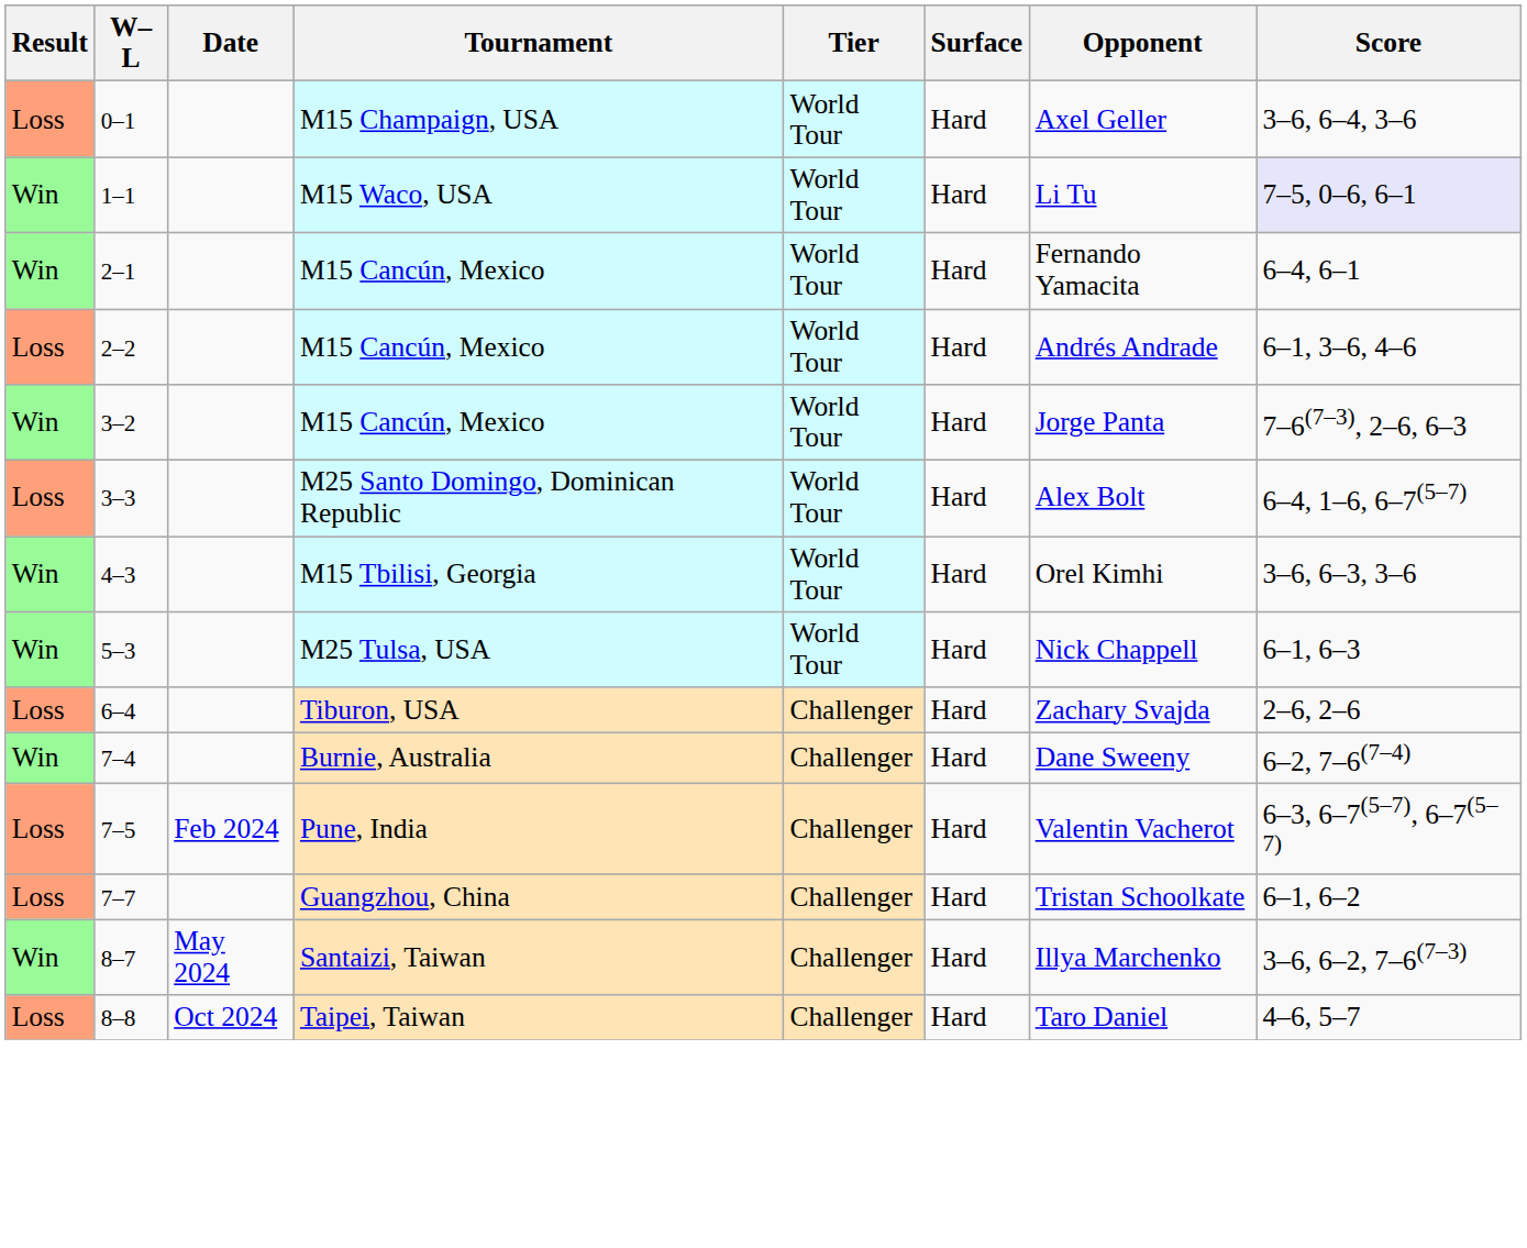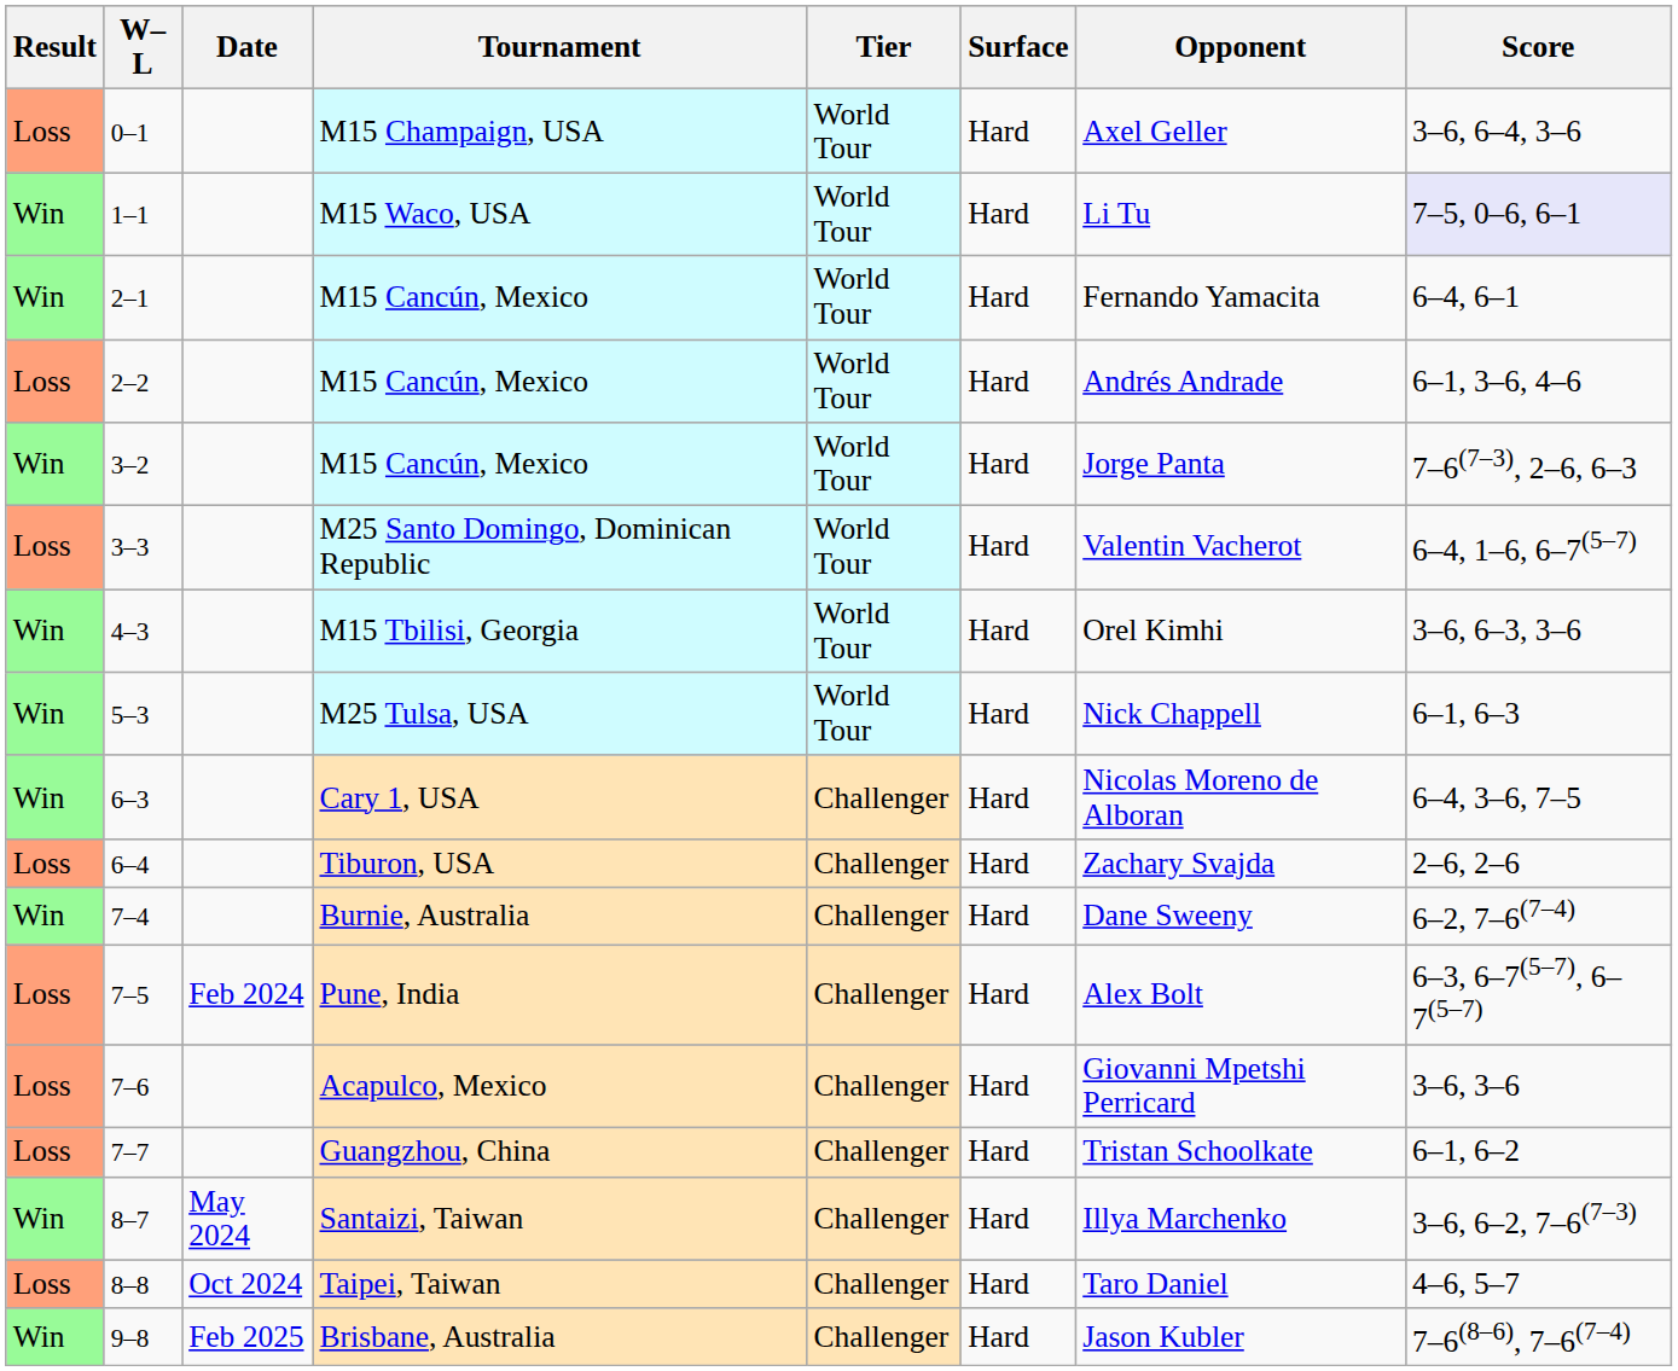3–3 | Opponent: Alex Bolt -> Valentin Vacherot
+ row: Win | 6–3 | Cary 1, USA | Challenger | Hard | Nicolas Moreno de Alboran | 6–4, 3–6, 7–5
7–5 | Opponent: Valentin Vacherot -> Alex Bolt
+ row: Loss | 7–6 | Acapulco, Mexico | Challenger | Hard | Giovanni Mpetshi Perricard | 3–6, 3–6
+ row: Win | 9–8 | Feb 2025 | Brisbane, Australia | Challenger | Hard | Jason Kubler | 7–6(8–6), 7–6(7–4)
